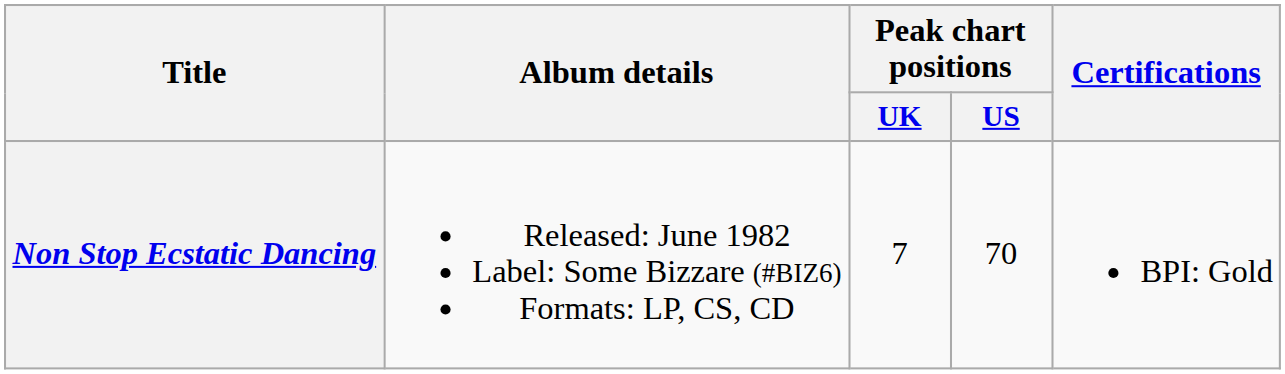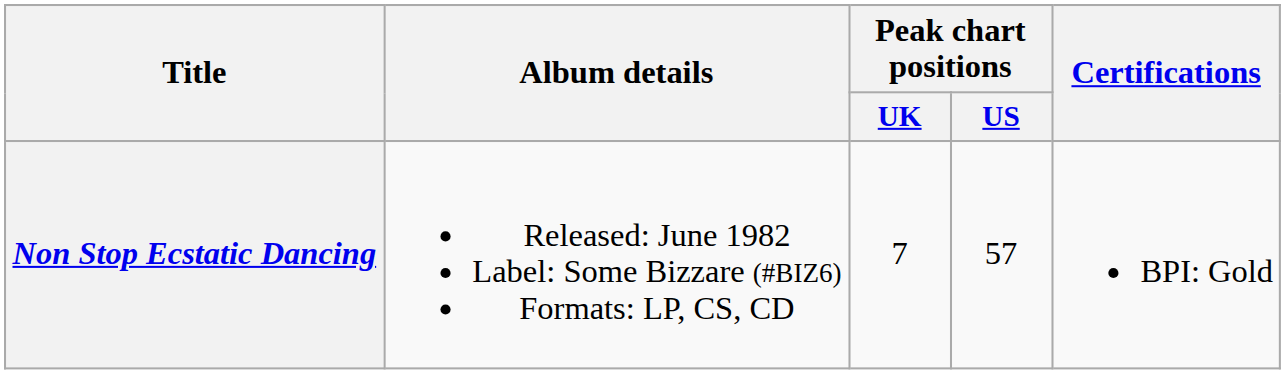Non Stop Ecstatic Dancing | Peak chart positions / US: 70 -> 57
